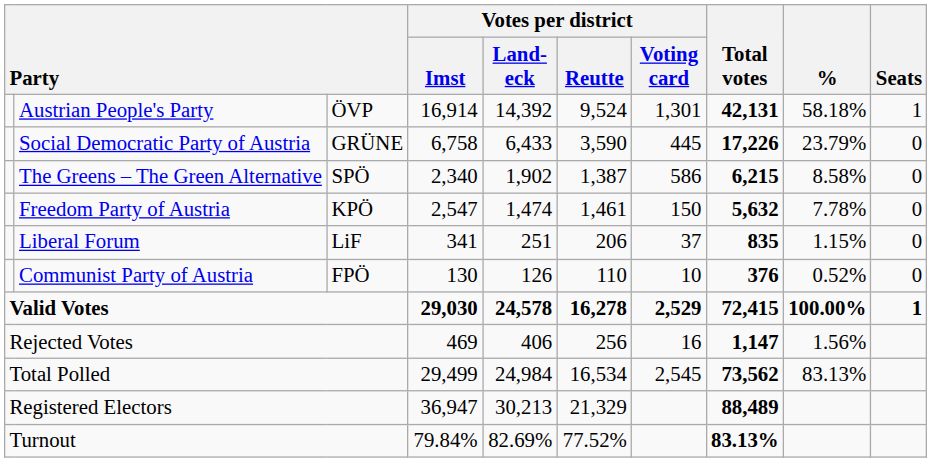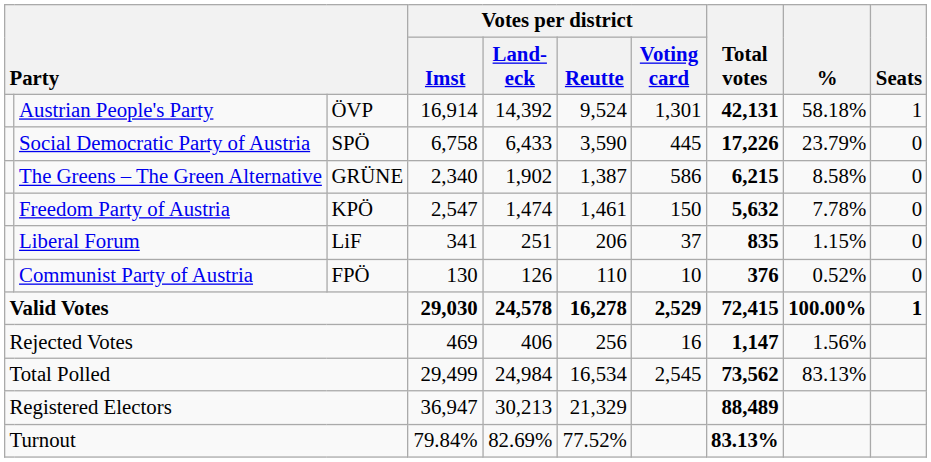Social Democratic Party of Austria | column 3: GRÜNE -> SPÖ
The Greens – The Green Alternative | column 3: SPÖ -> GRÜNE
